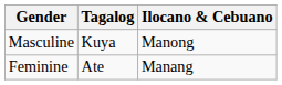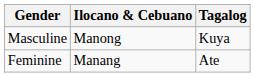columns swapped: Ilocano & Cebuano <-> Tagalog
